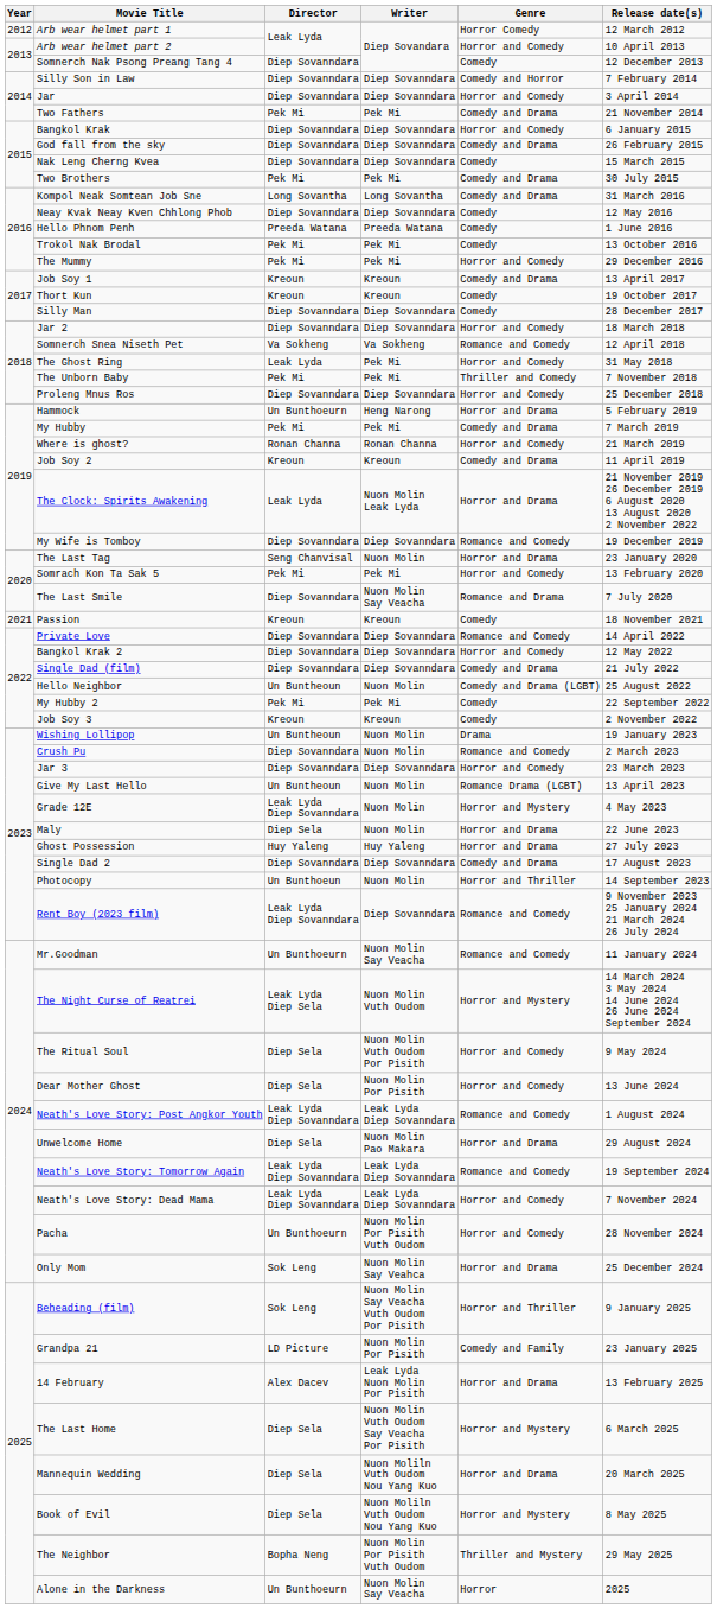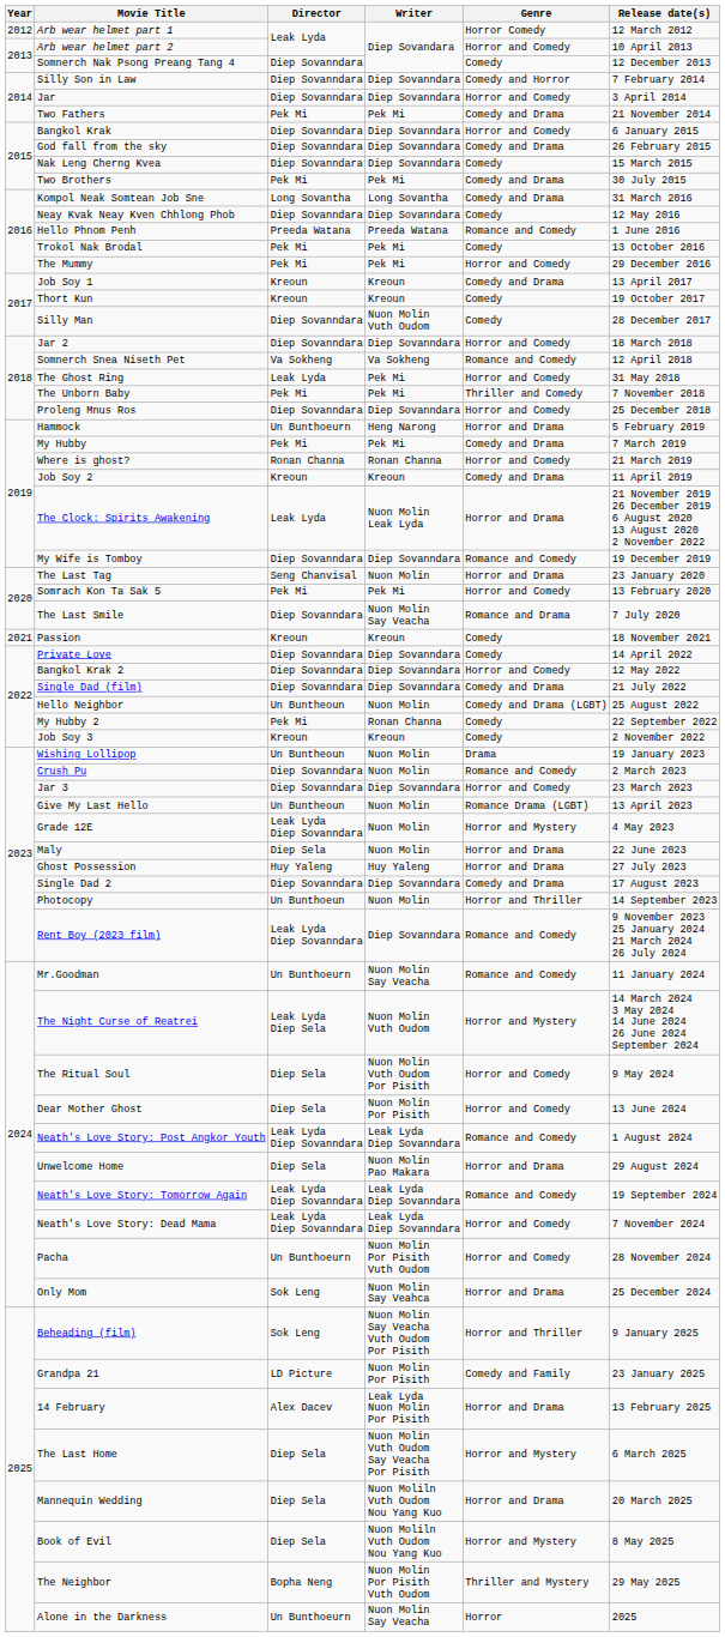Hello Phnom Penh | Genre: Comedy -> Romance and Comedy
Silly Man | Writer: Diep Sovanndara -> Nuon Molin Vuth Oudom
Private Love | Genre: Romance and Comedy -> Comedy
My Hubby 2 | Writer: Pek Mi -> Ronan Channa
